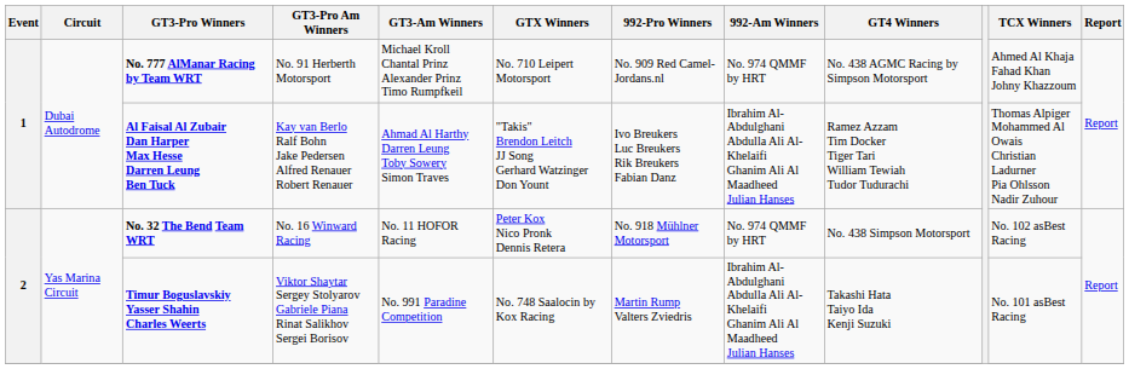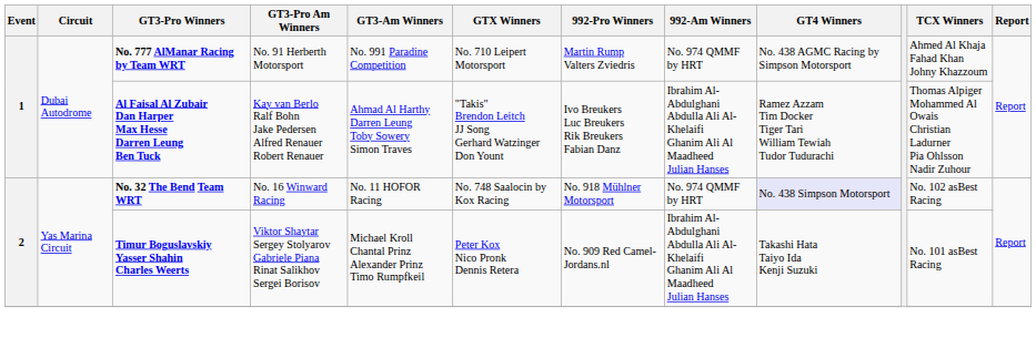No. 777 AlManar Racing by Team WRT | GT3-Am Winners: Michael Kroll Chantal Prinz Alexander Prinz Timo Rumpfkeil -> No. 991 Paradine Competition
No. 777 AlManar Racing by Team WRT | 992-Pro Winners: No. 909 Red Camel-Jordans.nl -> Martin Rump Valters Zviedris
No. 32 The Bend Team WRT | GTX Winners: Peter Kox Nico Pronk Dennis Retera -> No. 748 Saalocin by Kox Racing
No. 32 The Bend Team WRT | GT4 Winners: no background -> lavender background
Timur Boguslavskiy Yasser Shahin Charles Weerts | GT3-Am Winners: No. 991 Paradine Competition -> Michael Kroll Chantal Prinz Alexander Prinz Timo Rumpfkeil
Timur Boguslavskiy Yasser Shahin Charles Weerts | GTX Winners: No. 748 Saalocin by Kox Racing -> Peter Kox Nico Pronk Dennis Retera
Timur Boguslavskiy Yasser Shahin Charles Weerts | 992-Pro Winners: Martin Rump Valters Zviedris -> No. 909 Red Camel-Jordans.nl
